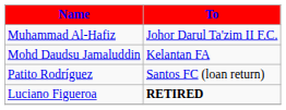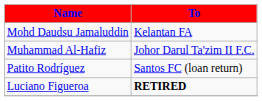rows swapped: Mohd Daudsu Jamaluddin <-> Muhammad Al-Hafiz
